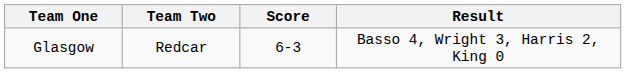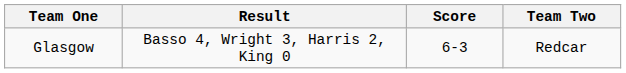columns swapped: Team Two <-> Result
